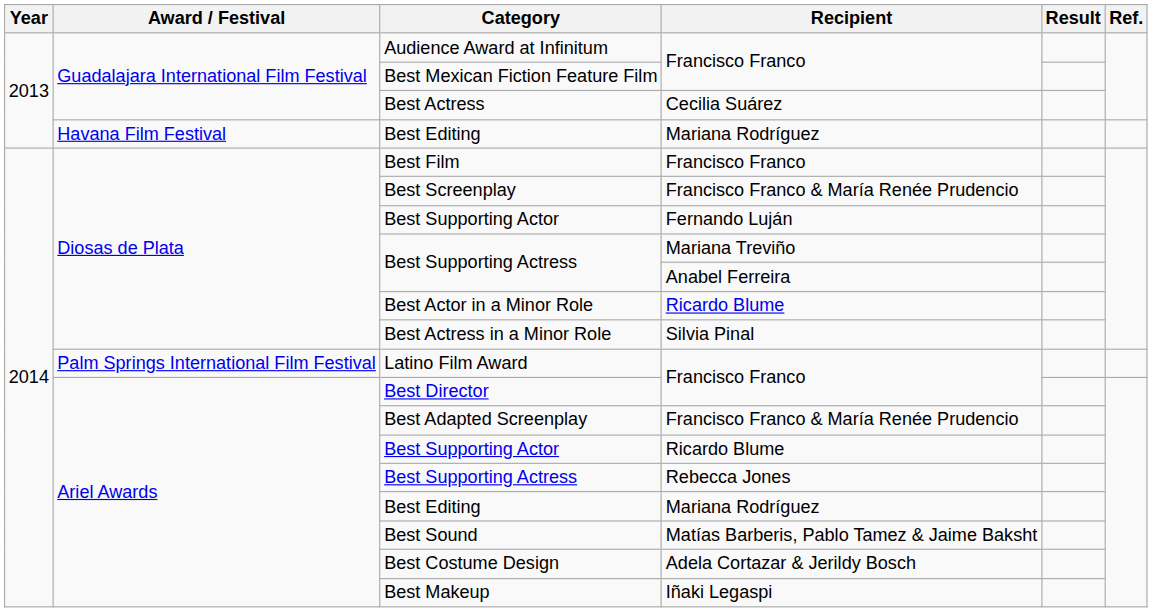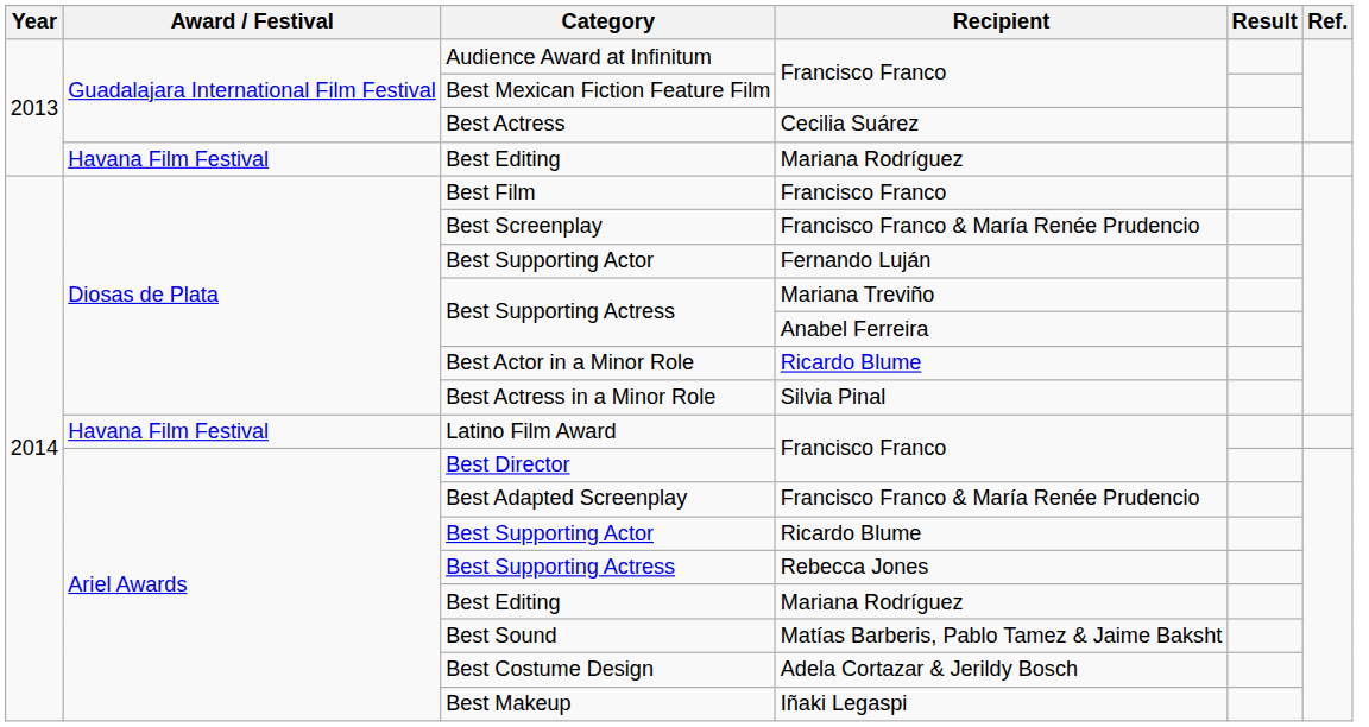Latino Film Award | Award / Festival: Palm Springs International Film Festival -> Havana Film Festival
